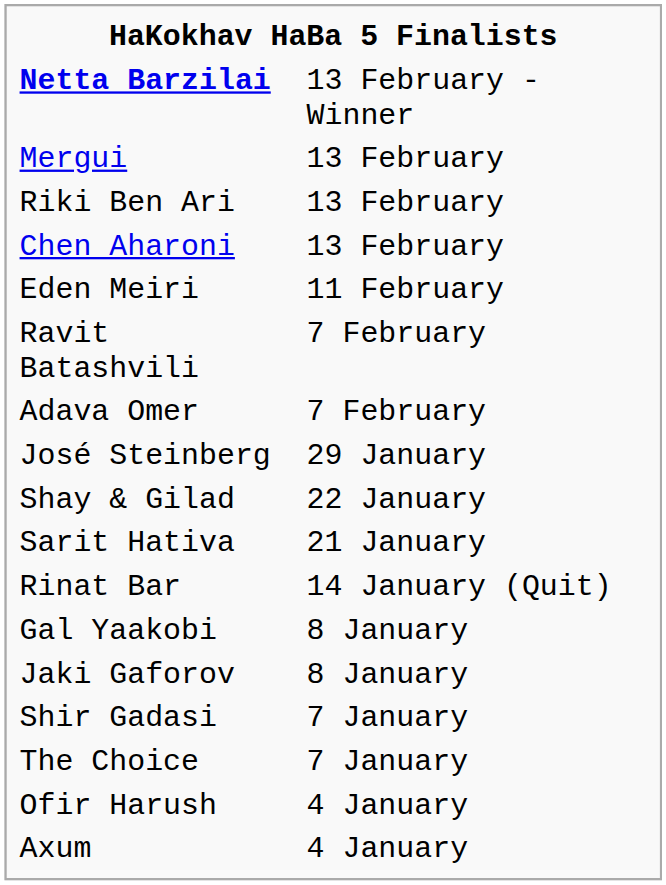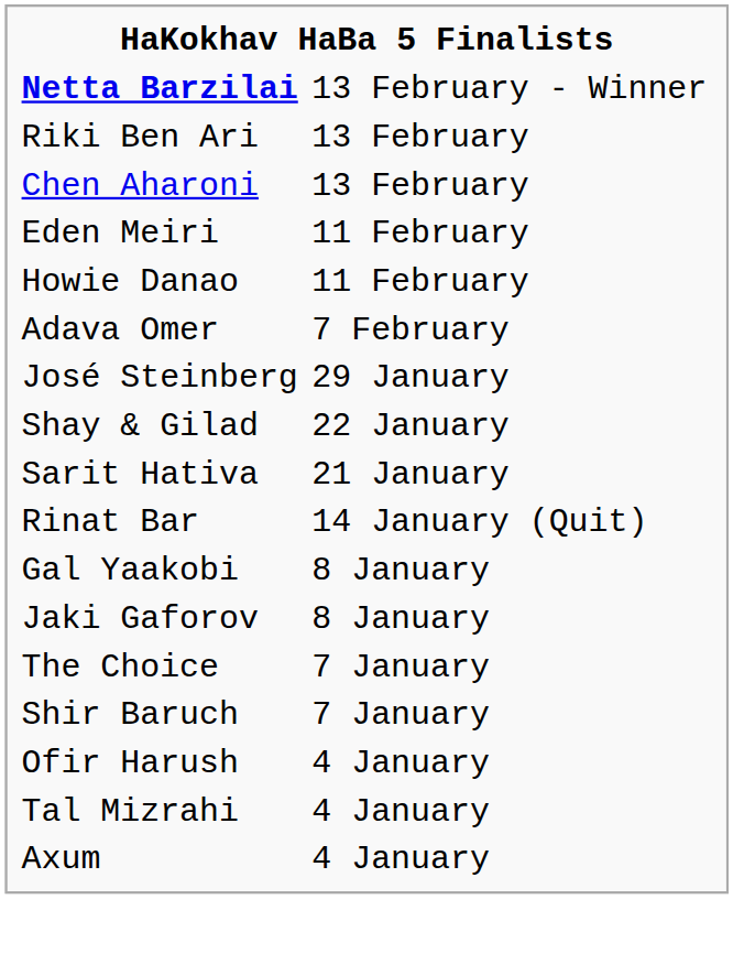- row: Mergui | 13 February
+ row: Howie Danao | 11 February
- row: Ravit Batashvili | 7 February
- row: Shir Gadasi | 7 January
+ row: Shir Baruch | 7 January
+ row: Tal Mizrahi | 4 January
